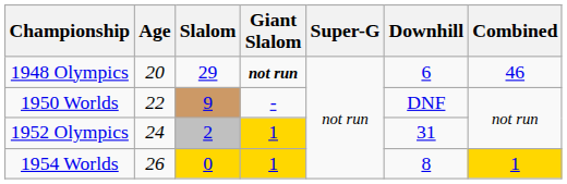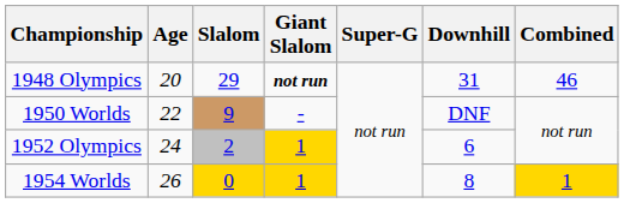1948 Olympics | Downhill: 6 -> 31
1952 Olympics | Downhill: 31 -> 6
